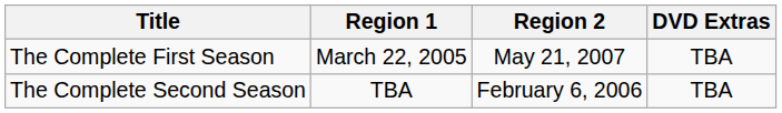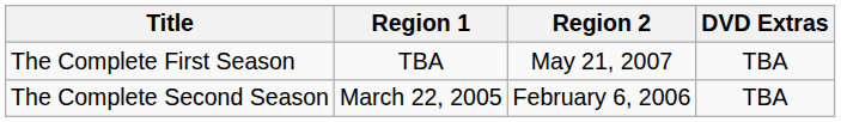The Complete First Season | Region 1: March 22, 2005 -> TBA
The Complete Second Season | Region 1: TBA -> March 22, 2005
